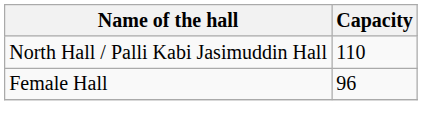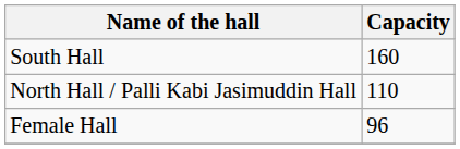+ row: South Hall | 160
